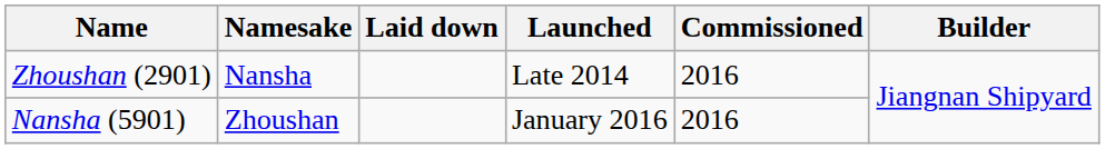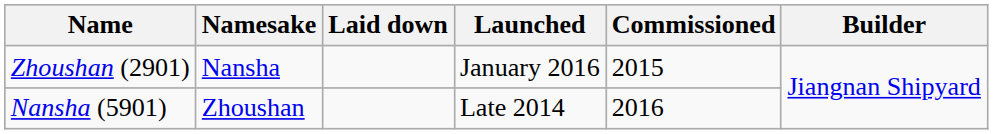Zhoushan (2901) | Launched: Late 2014 -> January 2016
Zhoushan (2901) | Commissioned: 2016 -> 2015
Nansha (5901) | Launched: January 2016 -> Late 2014
